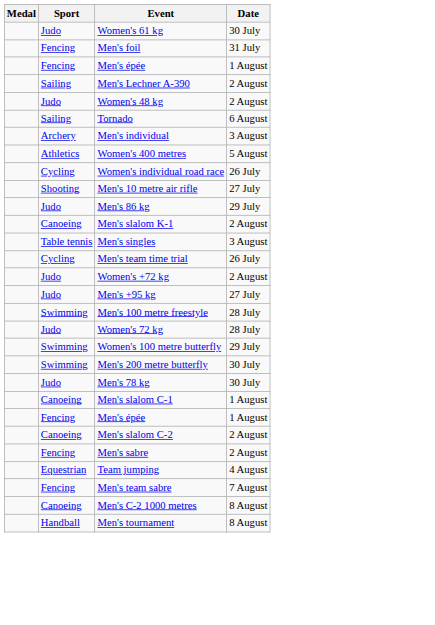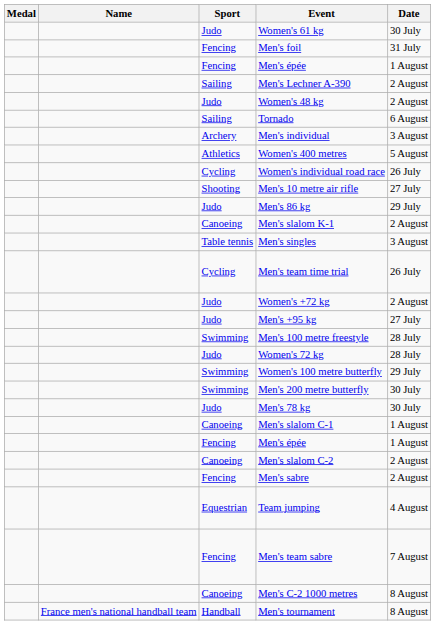+ column: Name | France men's national handball team
